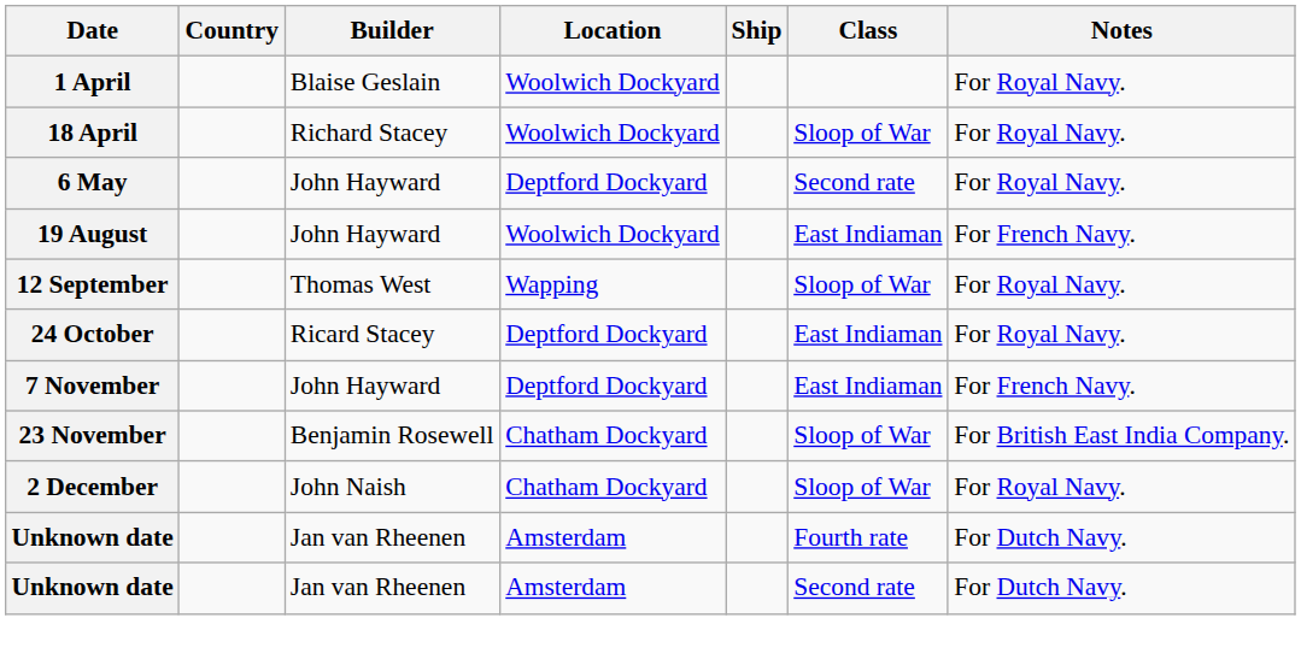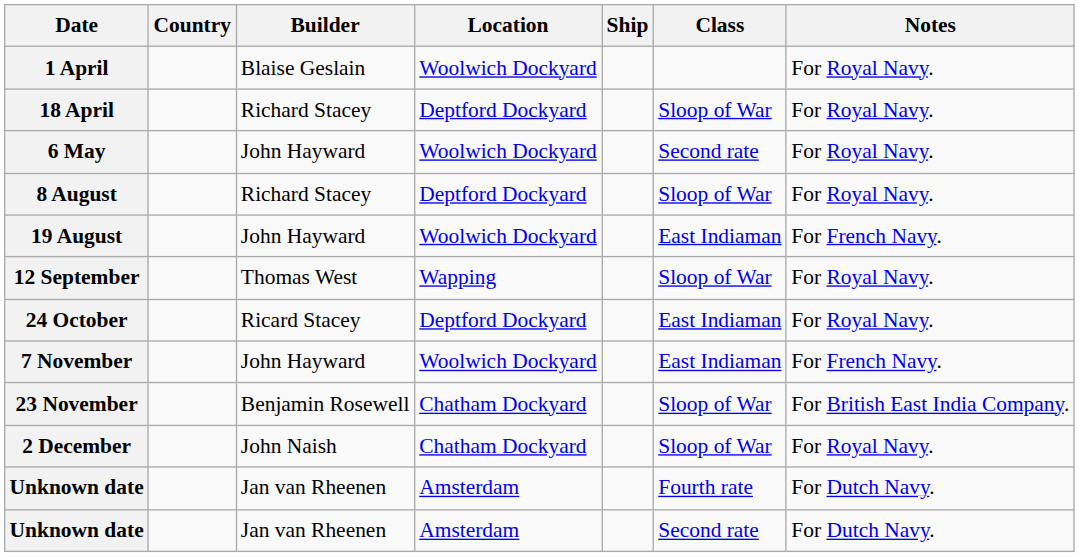18 April | Location: Woolwich Dockyard -> Deptford Dockyard
6 May | Location: Deptford Dockyard -> Woolwich Dockyard
+ row: 8 August | Richard Stacey | Deptford Dockyard | Sloop of War | For Royal Navy.
7 November | Location: Deptford Dockyard -> Woolwich Dockyard
